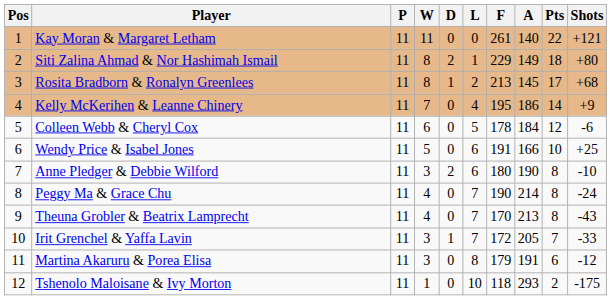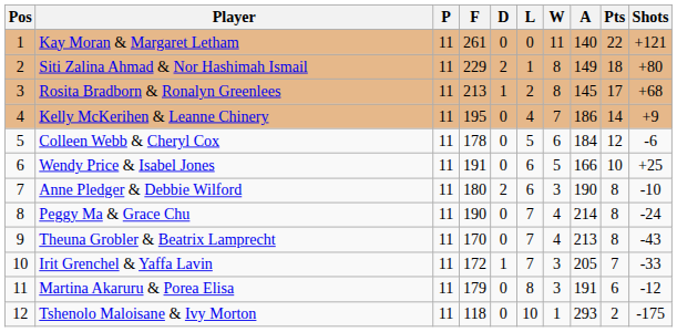columns swapped: W <-> F
